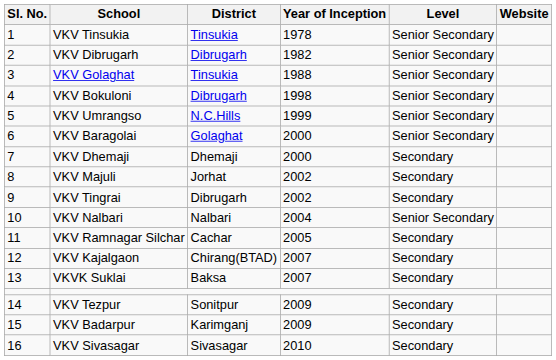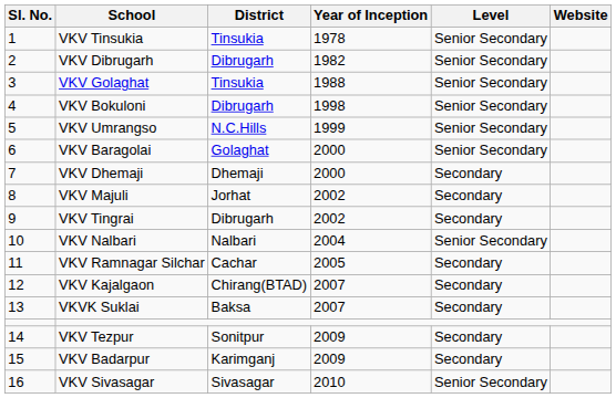VKV Sivasagar | Level: Secondary -> Senior Secondary
